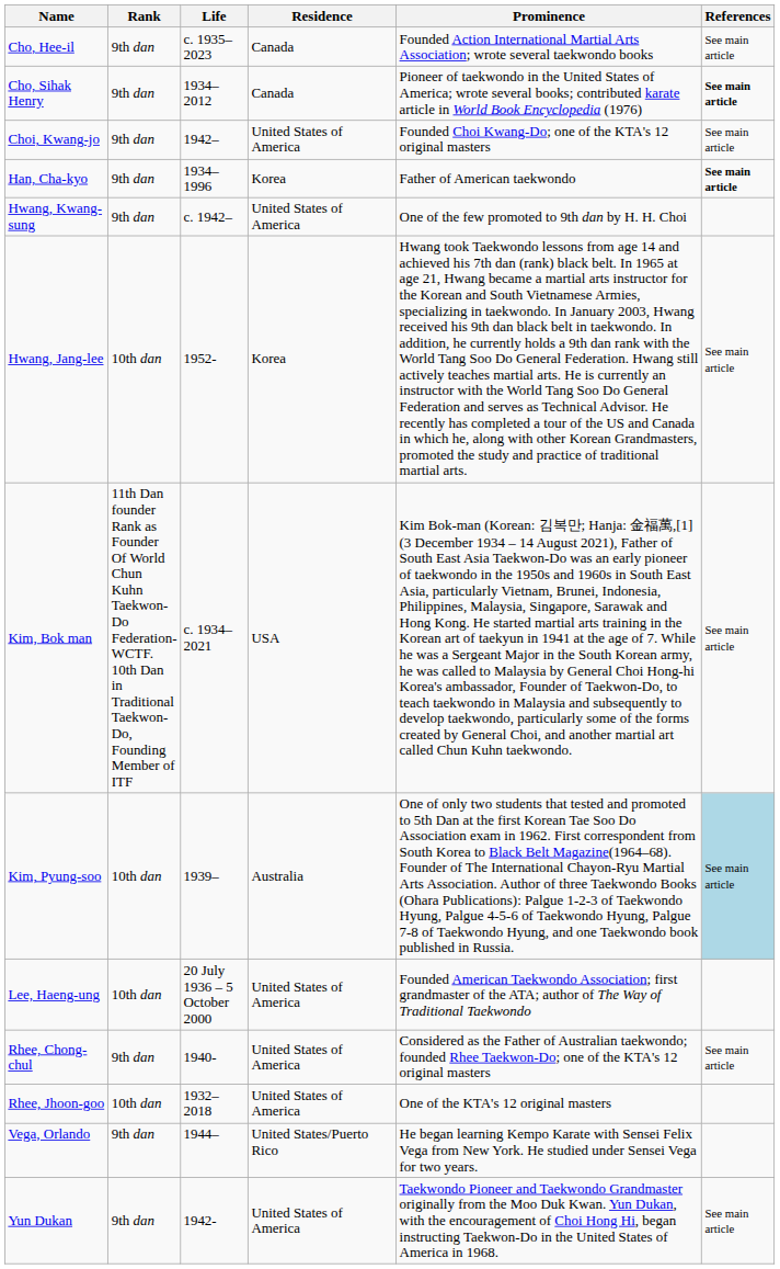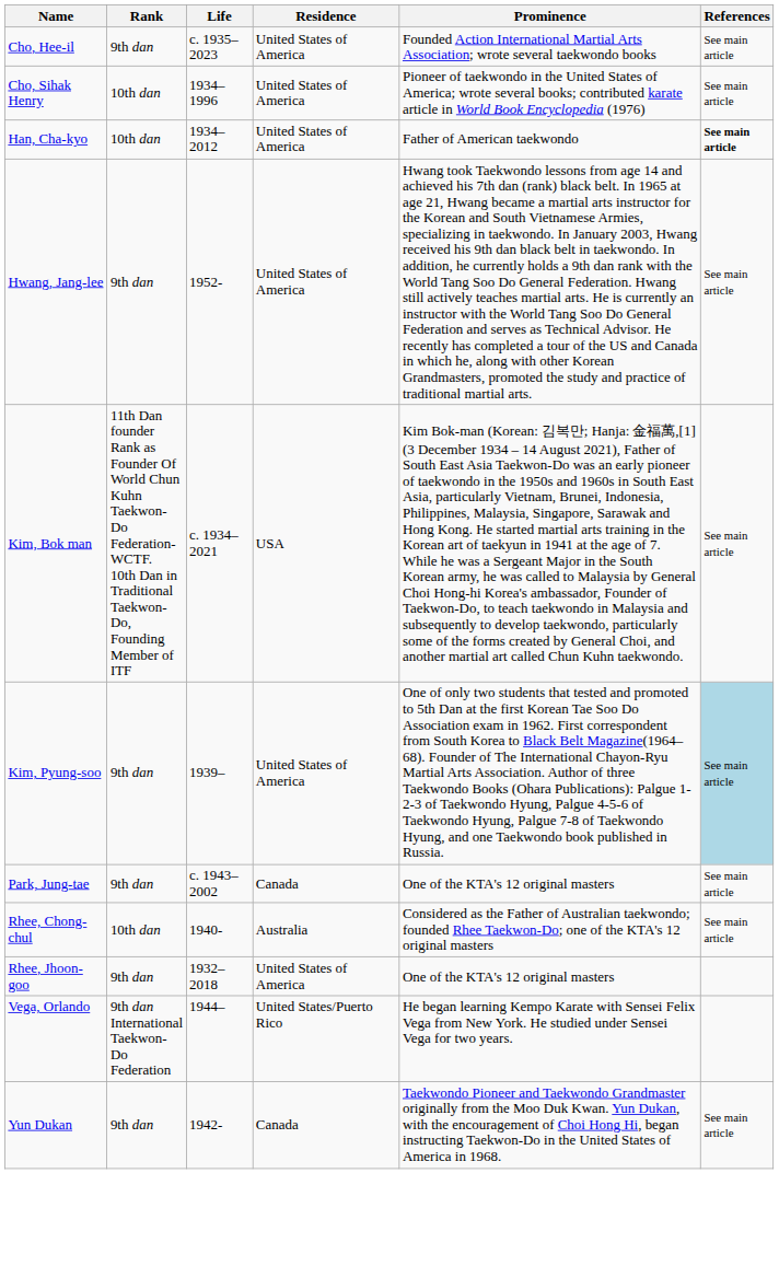Cho, Hee-il | Residence: Canada -> United States of America
Cho, Sihak Henry | Rank: 9th dan -> 10th dan
Cho, Sihak Henry | Life: 1934–2012 -> 1934–1996
Cho, Sihak Henry | Residence: Canada -> United States of America
Cho, Sihak Henry | References: bold -> normal
- row: Choi, Kwang-jo | 9th dan | 1942– | United States of America | Founded Choi Kwang-Do; one of the KTA's 12 original masters | See main article
Han, Cha-kyo | Rank: 9th dan -> 10th dan
Han, Cha-kyo | Life: 1934–1996 -> 1934–2012
Han, Cha-kyo | Residence: Korea -> United States of America
- row: Hwang, Kwang-sung | 9th dan | c. 1942– | United States of America | One of the few promoted to 9th dan by H. H. Choi
Hwang, Jang-lee | Rank: 10th dan -> 9th dan
Hwang, Jang-lee | Residence: Korea -> United States of America
Kim, Pyung-soo | Rank: 10th dan -> 9th dan
Kim, Pyung-soo | Residence: Australia -> United States of America
- row: Lee, Haeng-ung | 10th dan | 20 July 1936 – 5 October 2000 | United States of America | Founded American Taekwondo Association; first grandmaster of the ATA; author of The Way of Traditional Taekwondo
+ row: Park, Jung-tae | 9th dan | c. 1943–2002 | Canada | One of the KTA's 12 original masters | See main article
Rhee, Chong-chul | Rank: 9th dan -> 10th dan
Rhee, Chong-chul | Residence: United States of America -> Australia
Rhee, Jhoon-goo | Rank: 10th dan -> 9th dan
Vega, Orlando | Rank: 9th dan -> 9th dan International Taekwon-Do Federation
Yun Dukan | Residence: United States of America -> Canada
